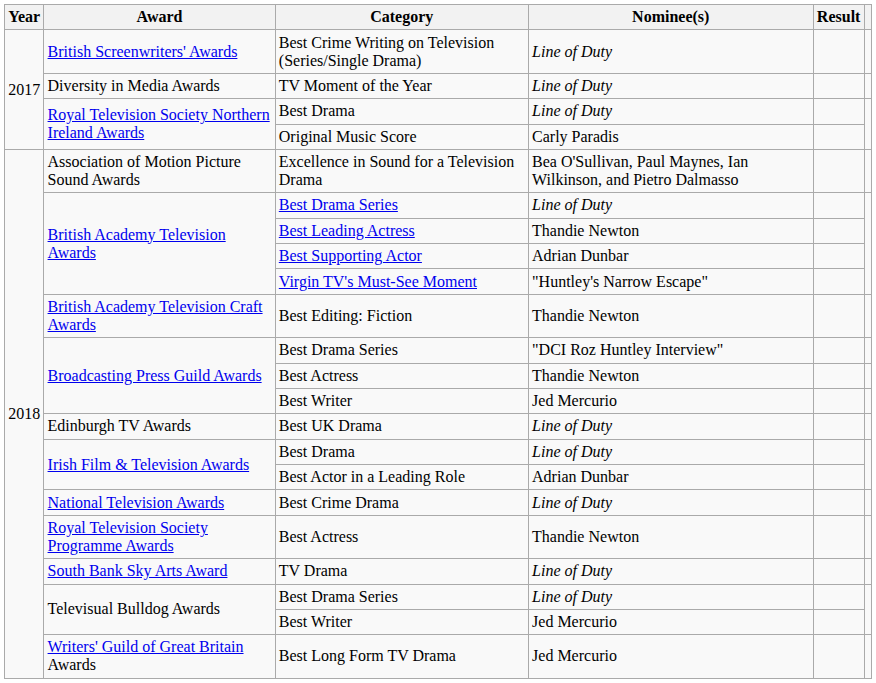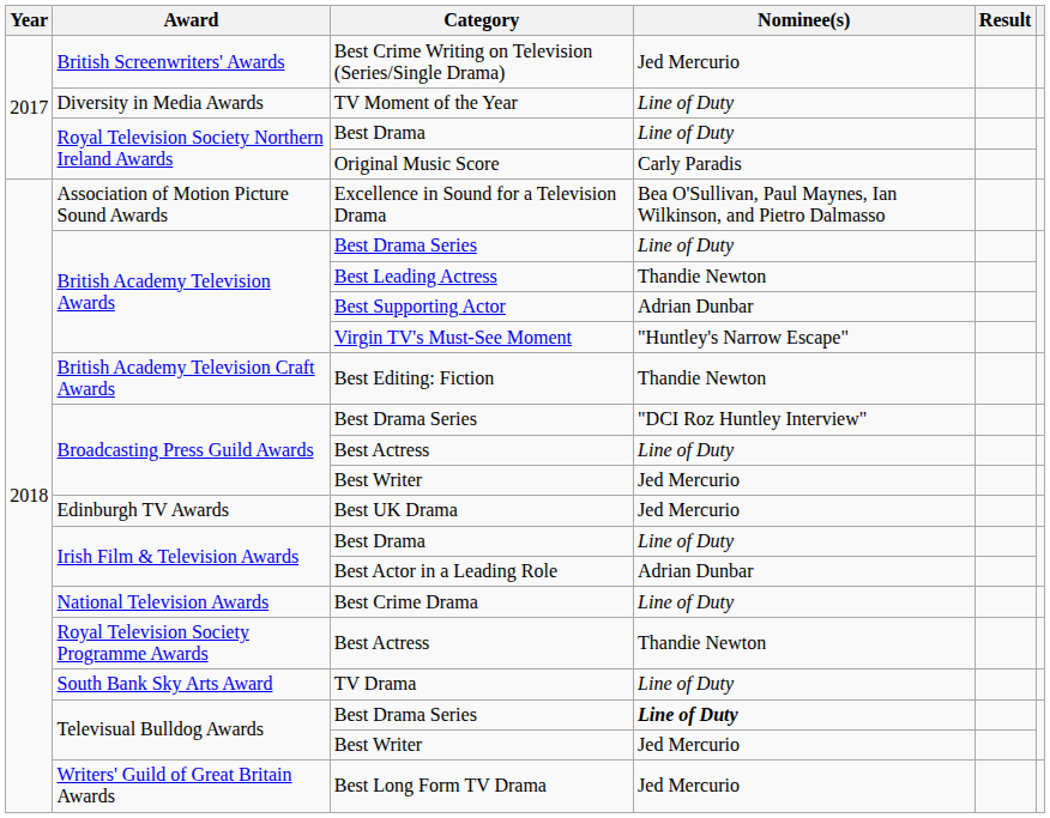Best Crime Writing on Television (Series/Single Drama) | Nominee(s): Line of Duty -> Jed Mercurio
Broadcasting Press Guild Awards / Best Actress | Nominee(s): Thandie Newton -> Line of Duty
Best UK Drama | Nominee(s): Line of Duty -> Jed Mercurio
Televisual Bulldog Awards / Best Drama Series | Nominee(s): normal -> bold
